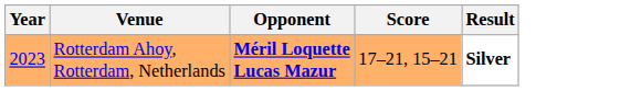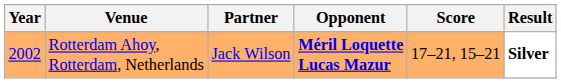+ column: Partner | Jack Wilson
Rotterdam Ahoy, Rotterdam, Netherlands | Year: 2023 -> 2002
